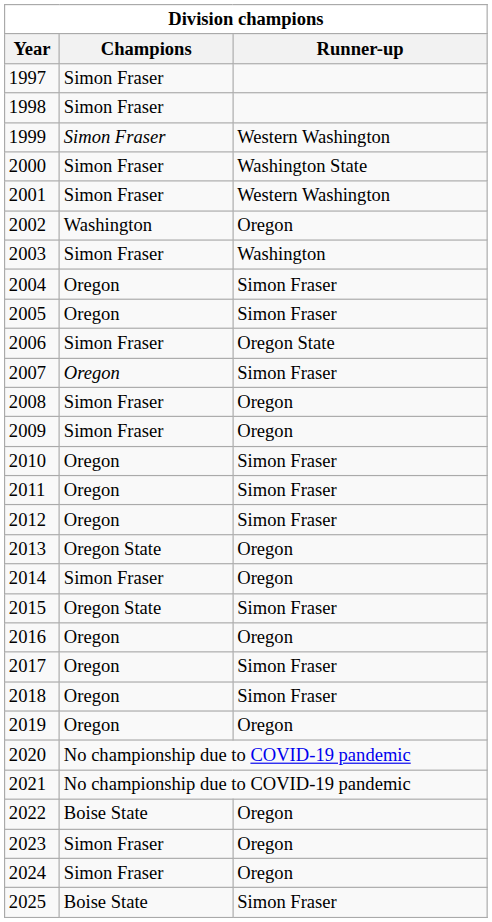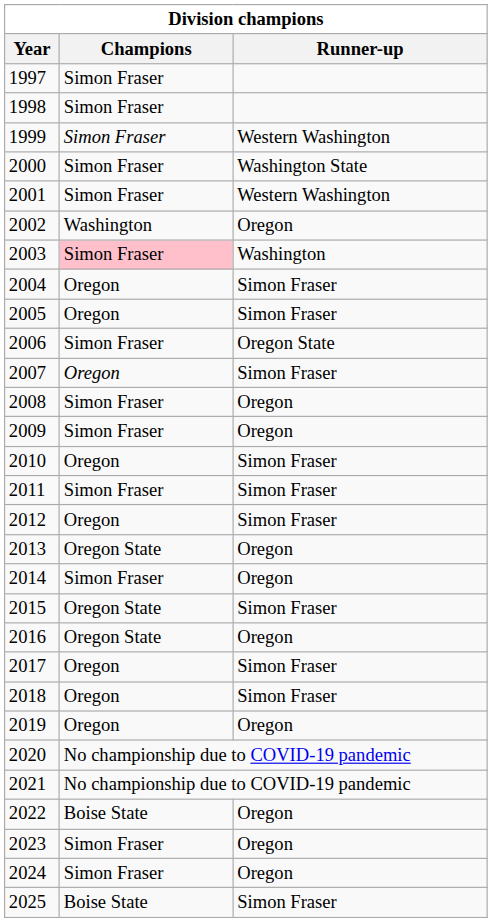2003 | Champions: no background -> pink background
2011 | Champions: Oregon -> Simon Fraser
2016 | Champions: Oregon -> Oregon State
